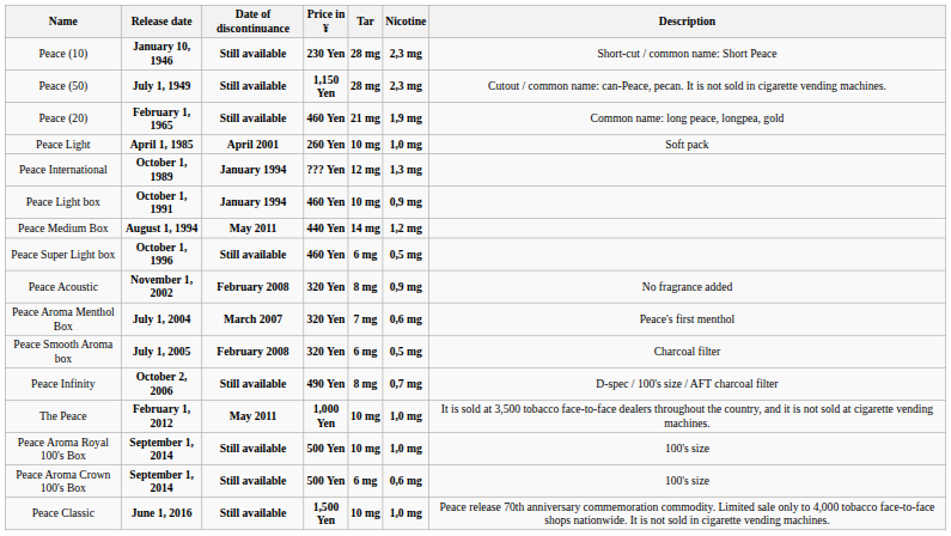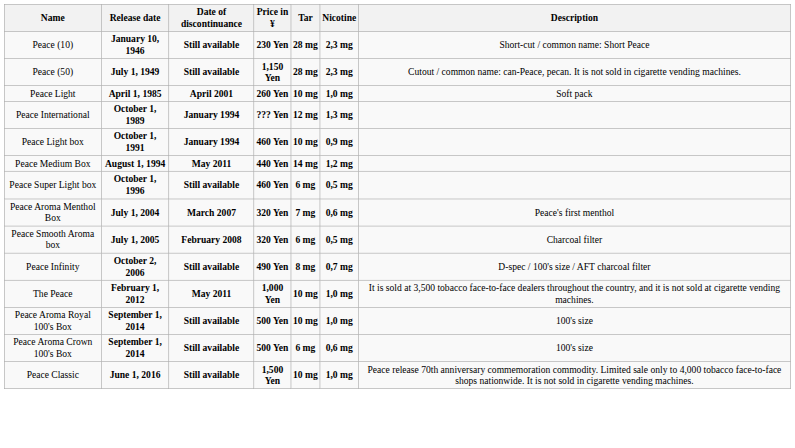- row: Peace (20) | February 1, 1965 | Still available | 460 Yen | 21 mg | 1,9 mg | Common name: long peace, longpea, gold
- row: Peace Acoustic | November 1, 2002 | February 2008 | 320 Yen | 8 mg | 0,9 mg | No fragrance added
